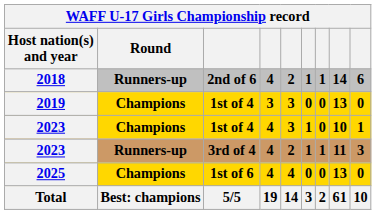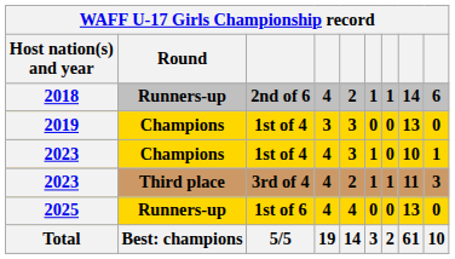2023 / 3rd of 4 | Round: Runners-up -> Third place
2025 | Round: Champions -> Runners-up
